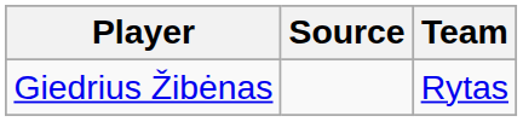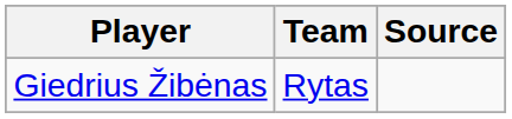columns swapped: Team <-> Source
